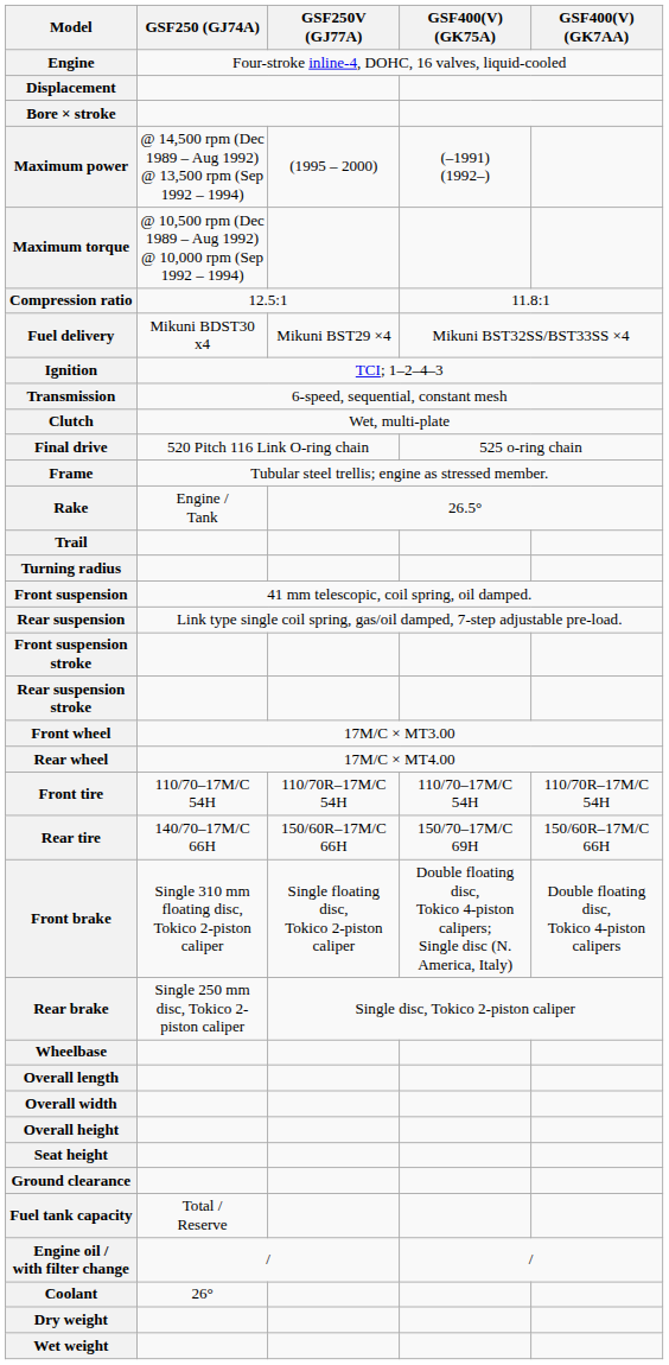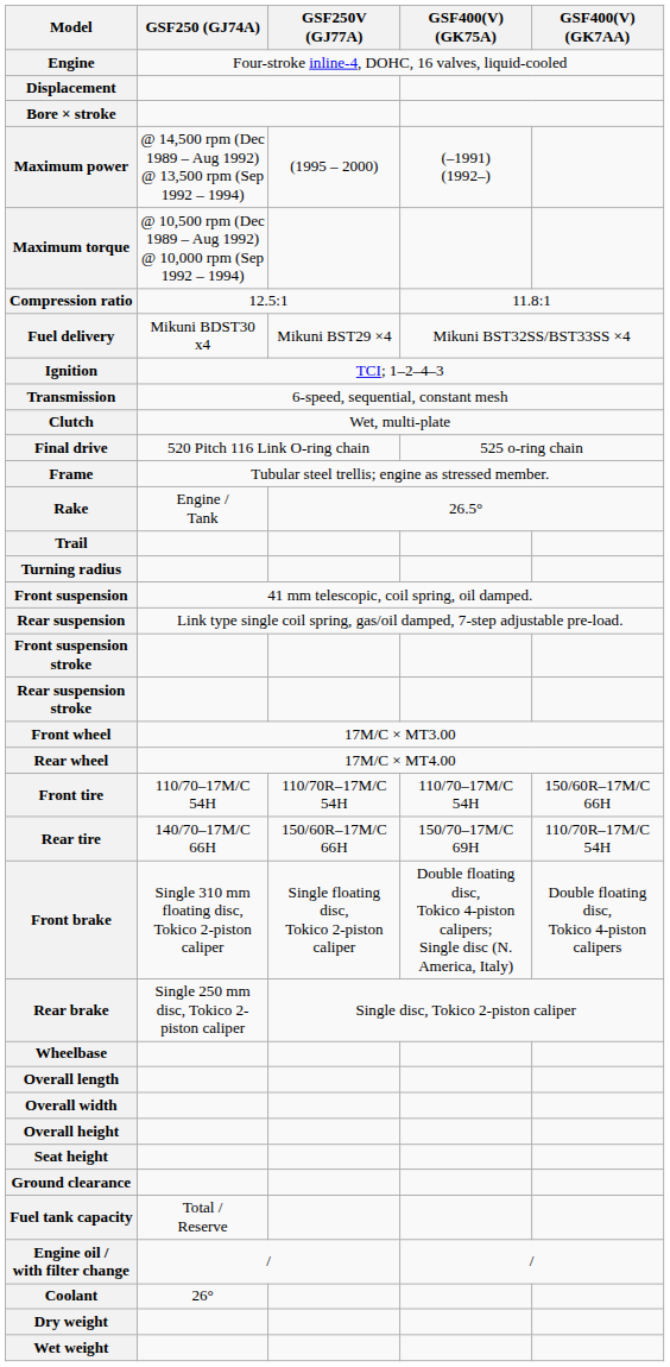Front tire | GSF400(V) (GK7AA): 110/70R–17M/C 54H -> 150/60R–17M/C 66H
Rear tire | GSF400(V) (GK7AA): 150/60R–17M/C 66H -> 110/70R–17M/C 54H
